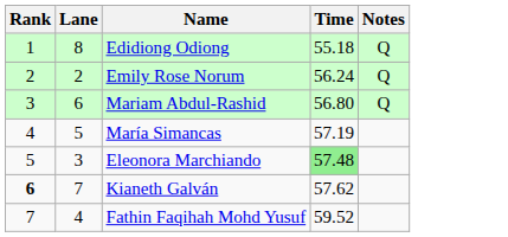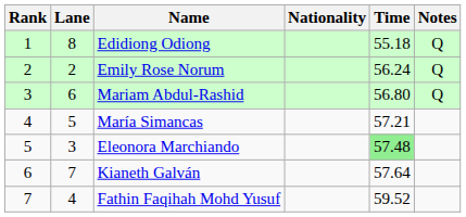+ column: Nationality
María Simancas | Time: 57.19 -> 57.21
Kianeth Galván | Rank: bold -> normal
Kianeth Galván | Time: 57.62 -> 57.64
